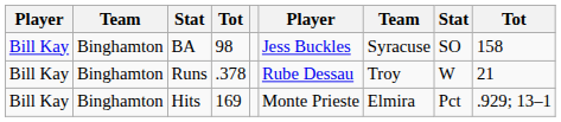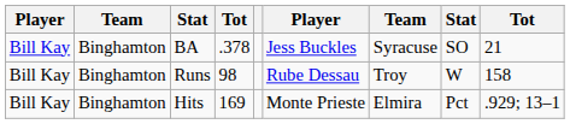BA | column 4: 98 -> .378
BA | column 9: 158 -> 21
Runs | column 4: .378 -> 98
Runs | column 9: 21 -> 158
